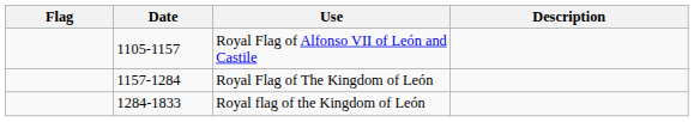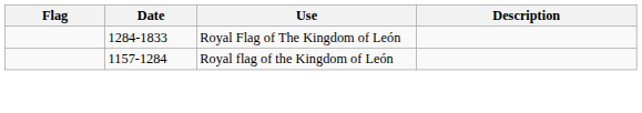- row: 1105-1157 | Royal Flag of Alfonso VII of León and Castile
Royal Flag of The Kingdom of León | Date: 1157-1284 -> 1284-1833
Royal flag of the Kingdom of León | Date: 1284-1833 -> 1157-1284
